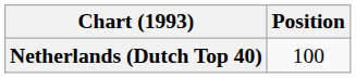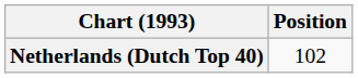Netherlands (Dutch Top 40) | Position: 100 -> 102
